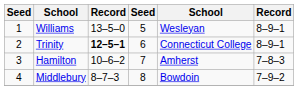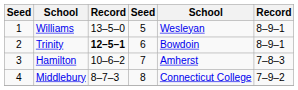Trinity | column 5: Connecticut College -> Bowdoin
Middlebury | column 5: Bowdoin -> Connecticut College
